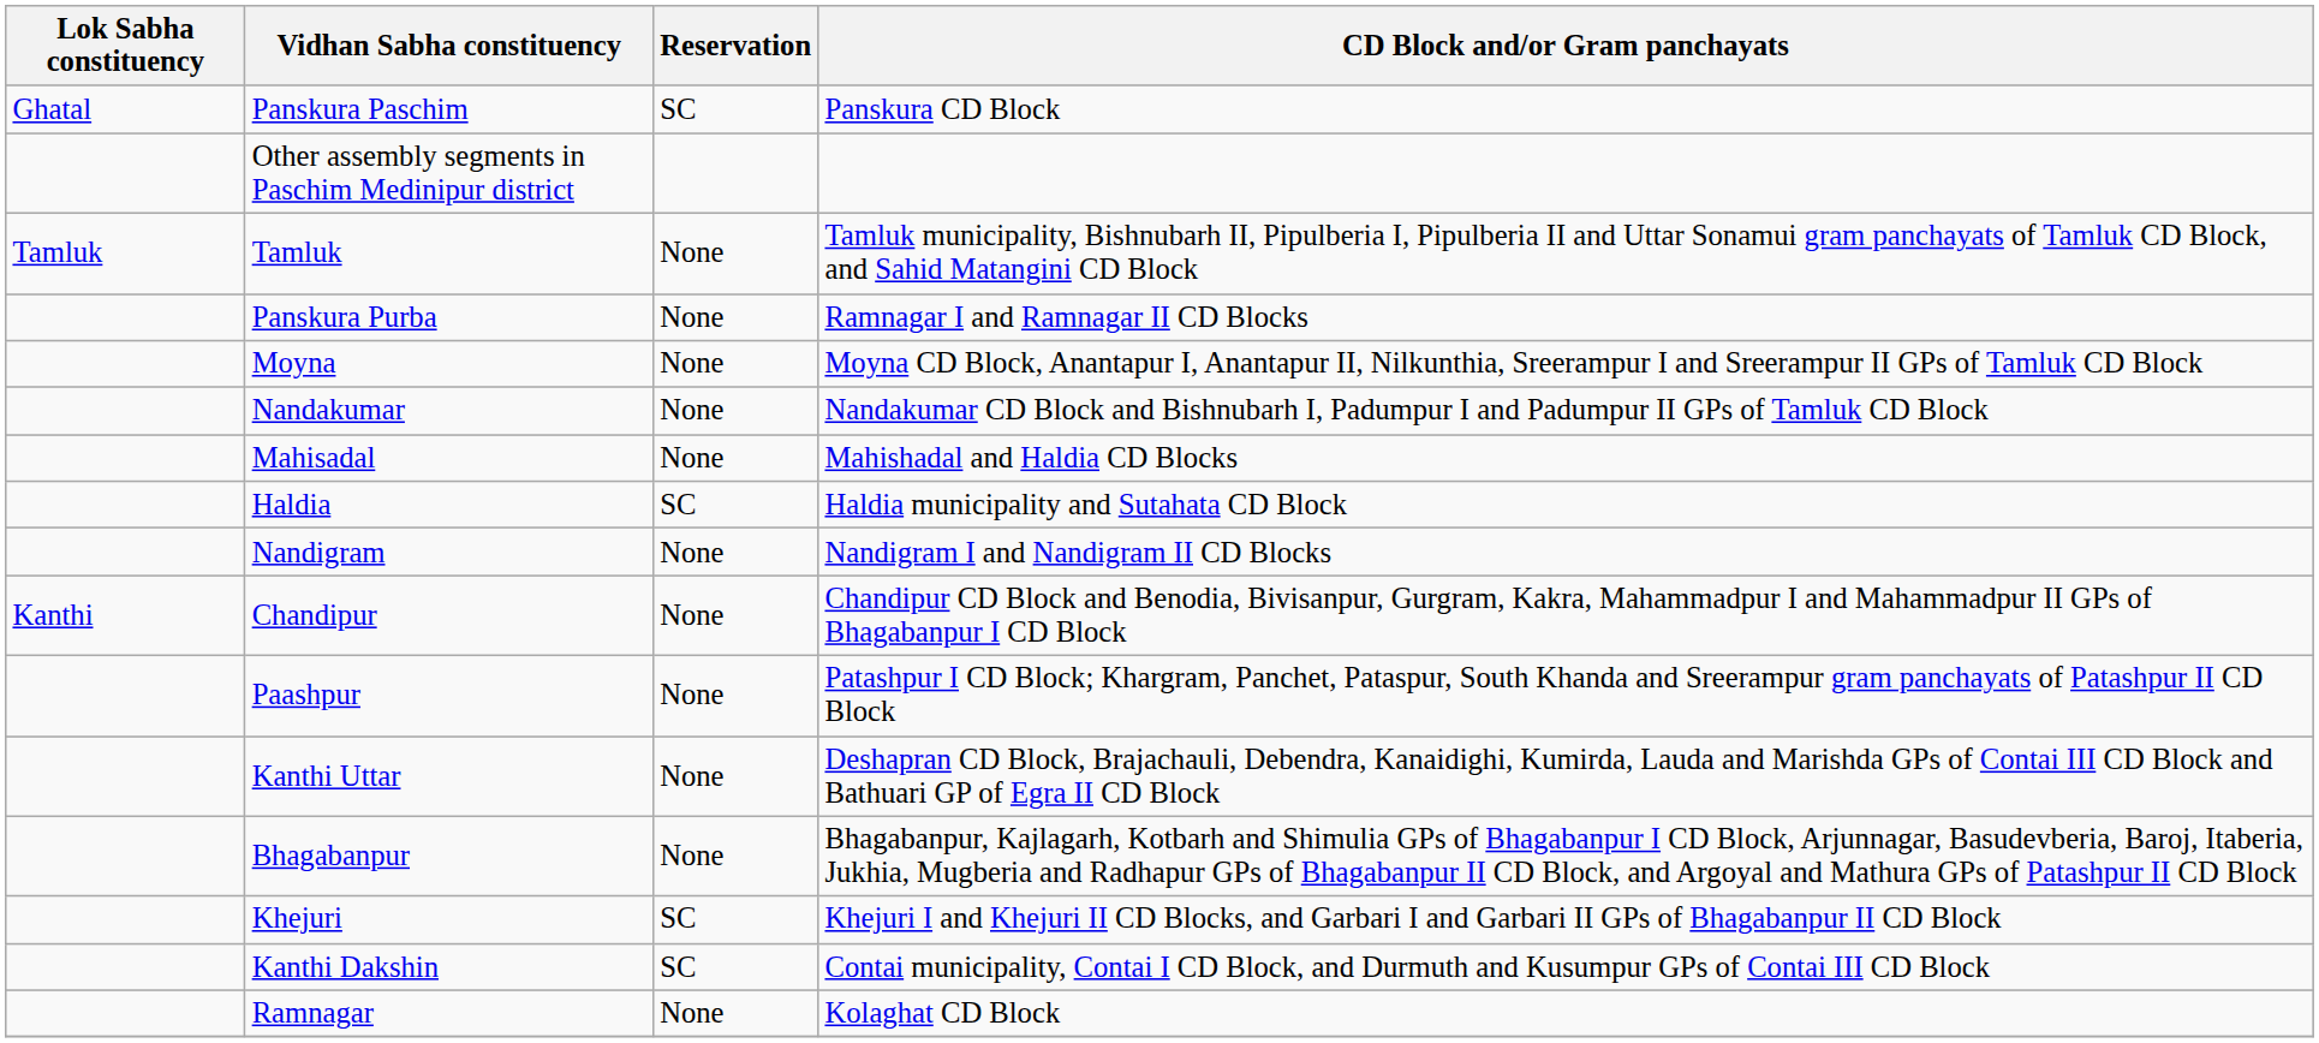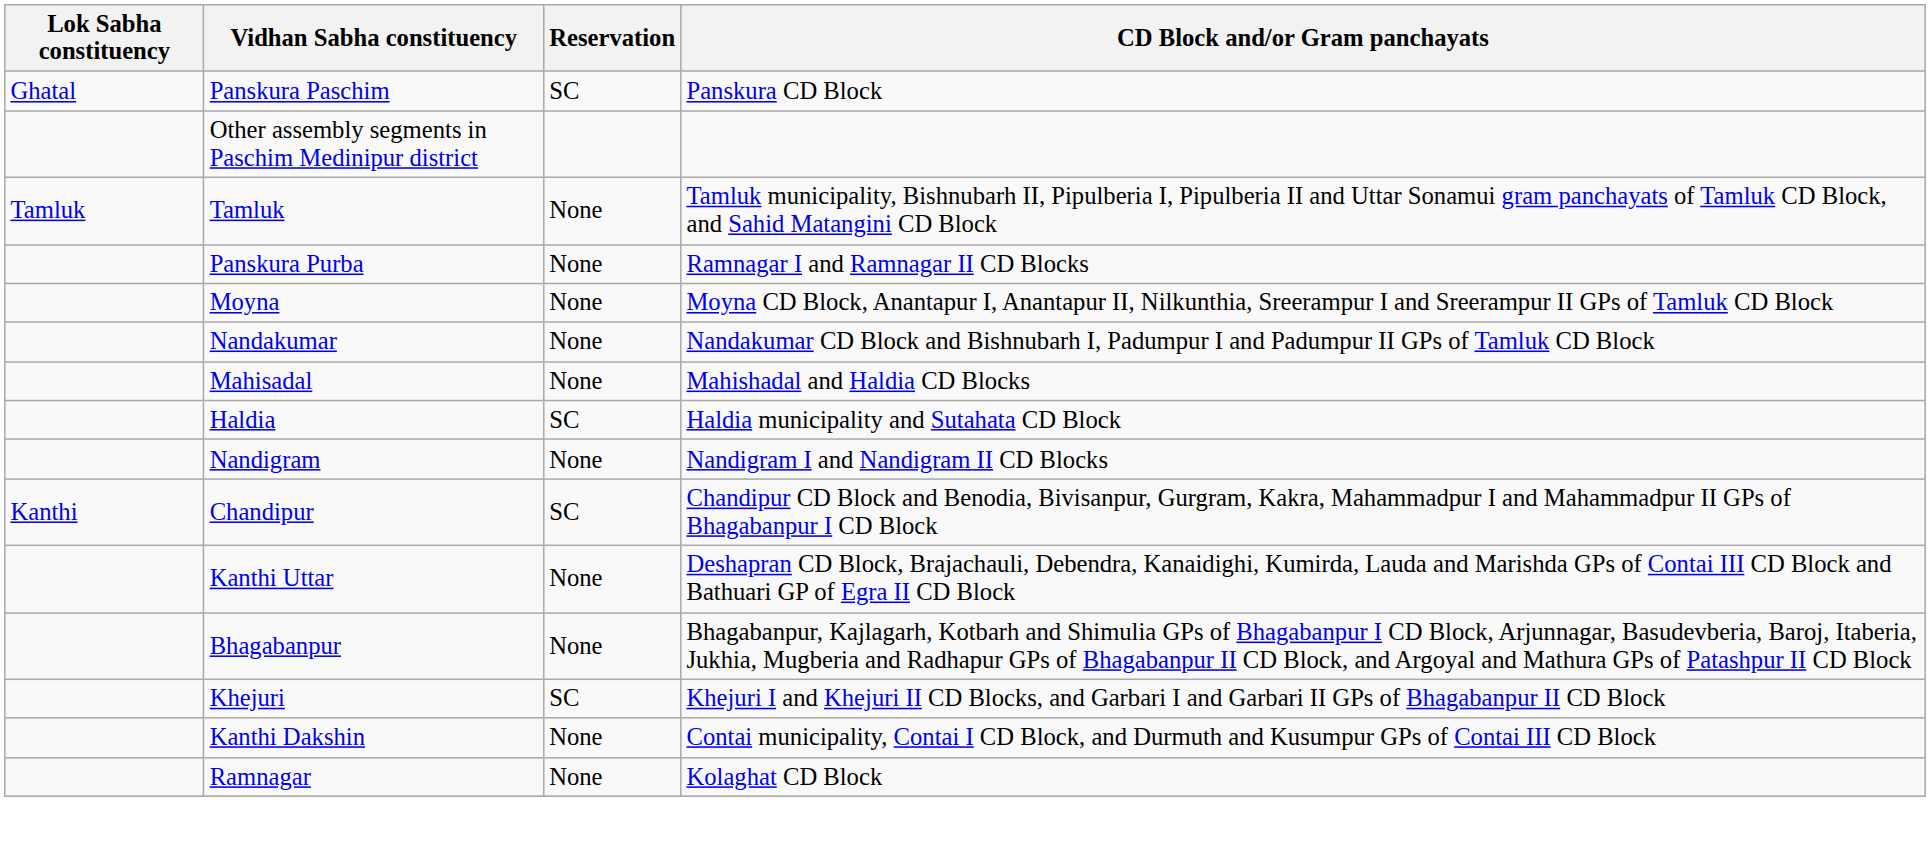Chandipur | Reservation: None -> SC
- row: Paashpur | None | Patashpur I CD Block; Khargram, Panchet, Pataspur, South Khanda and Sreerampur gram panchayats of Patashpur II CD Block
Kanthi Dakshin | Reservation: SC -> None
